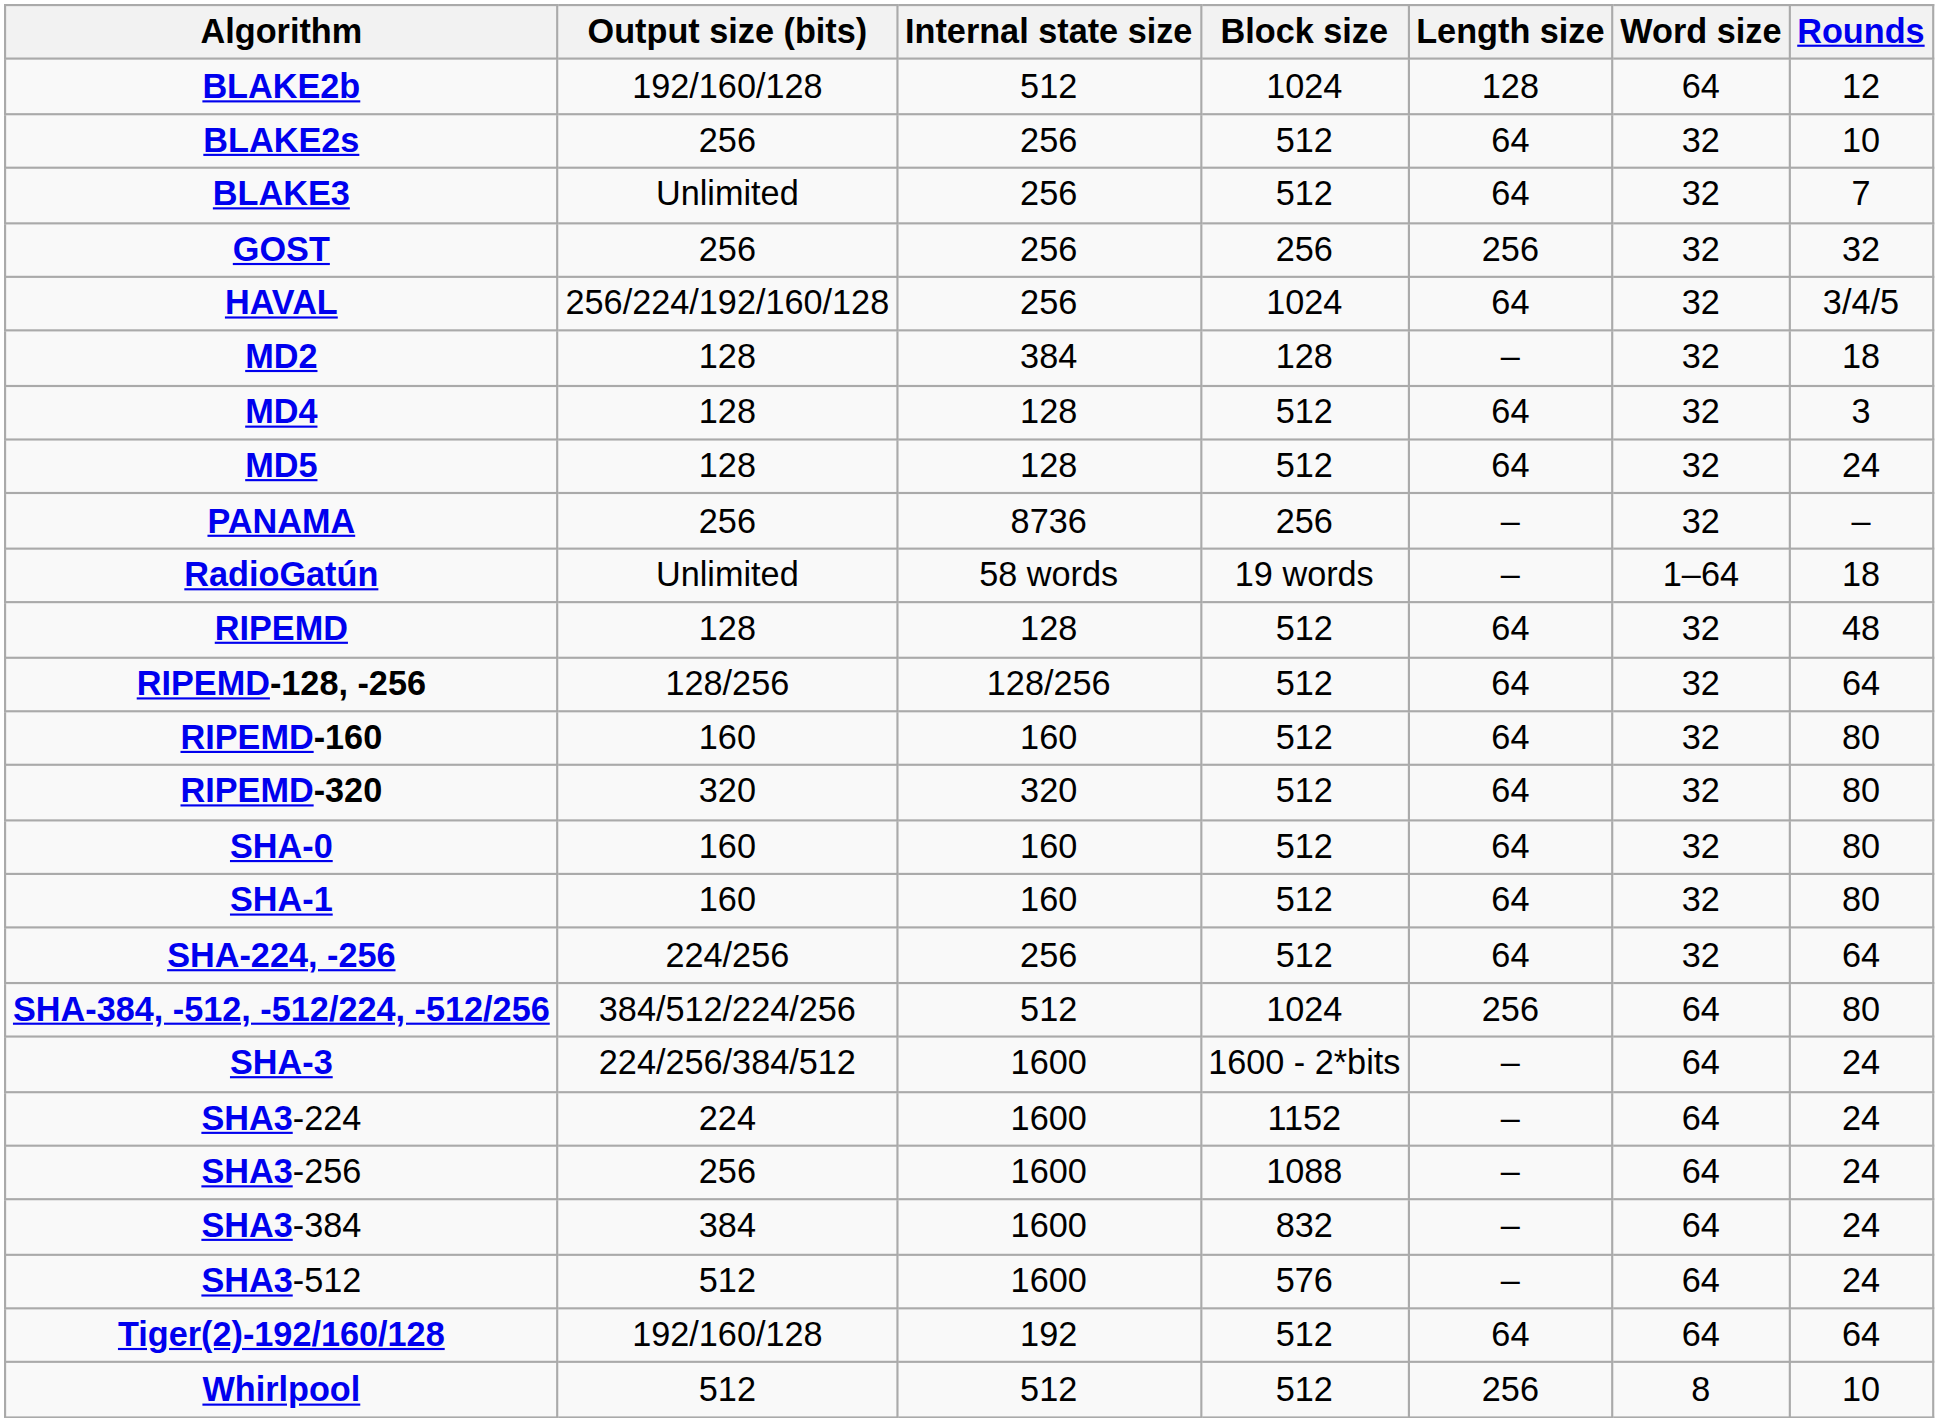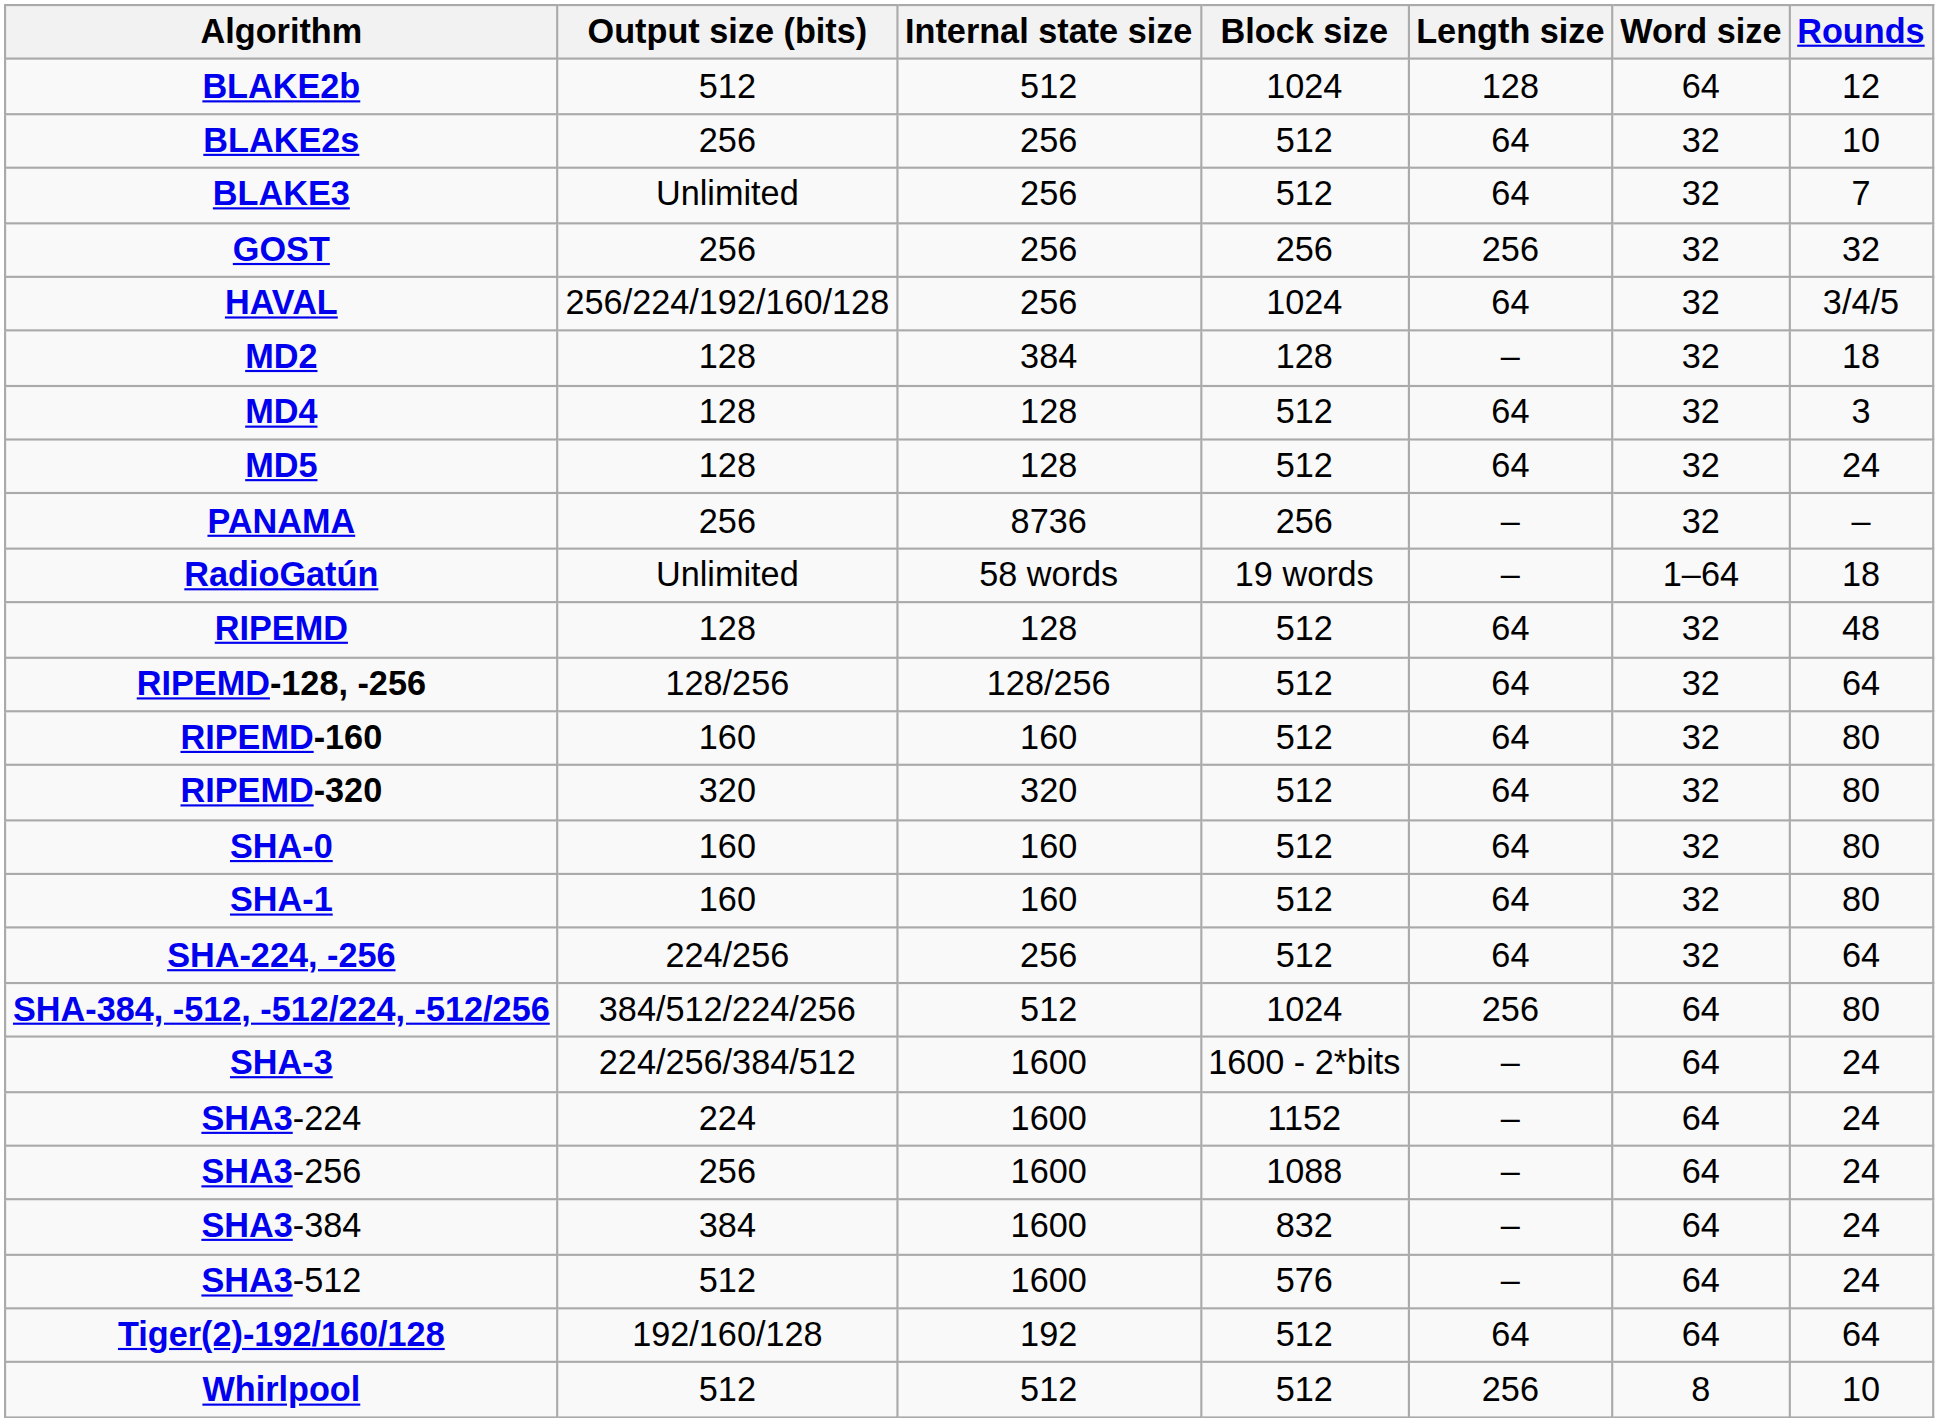BLAKE2b | Output size (bits): 192/160/128 -> 512
